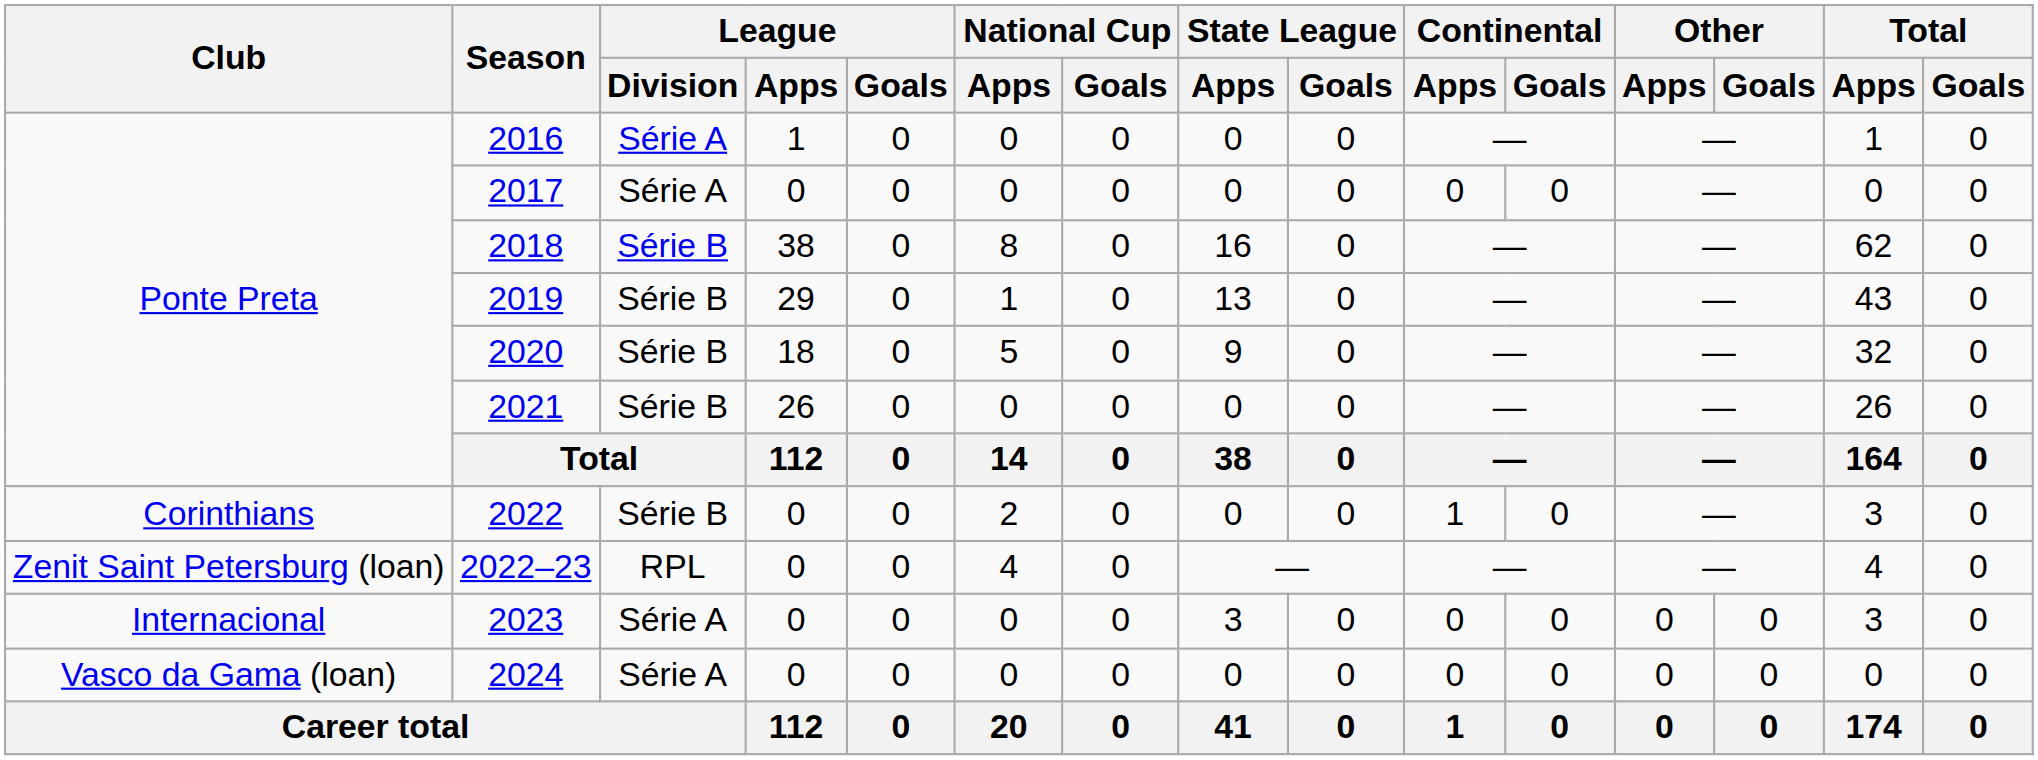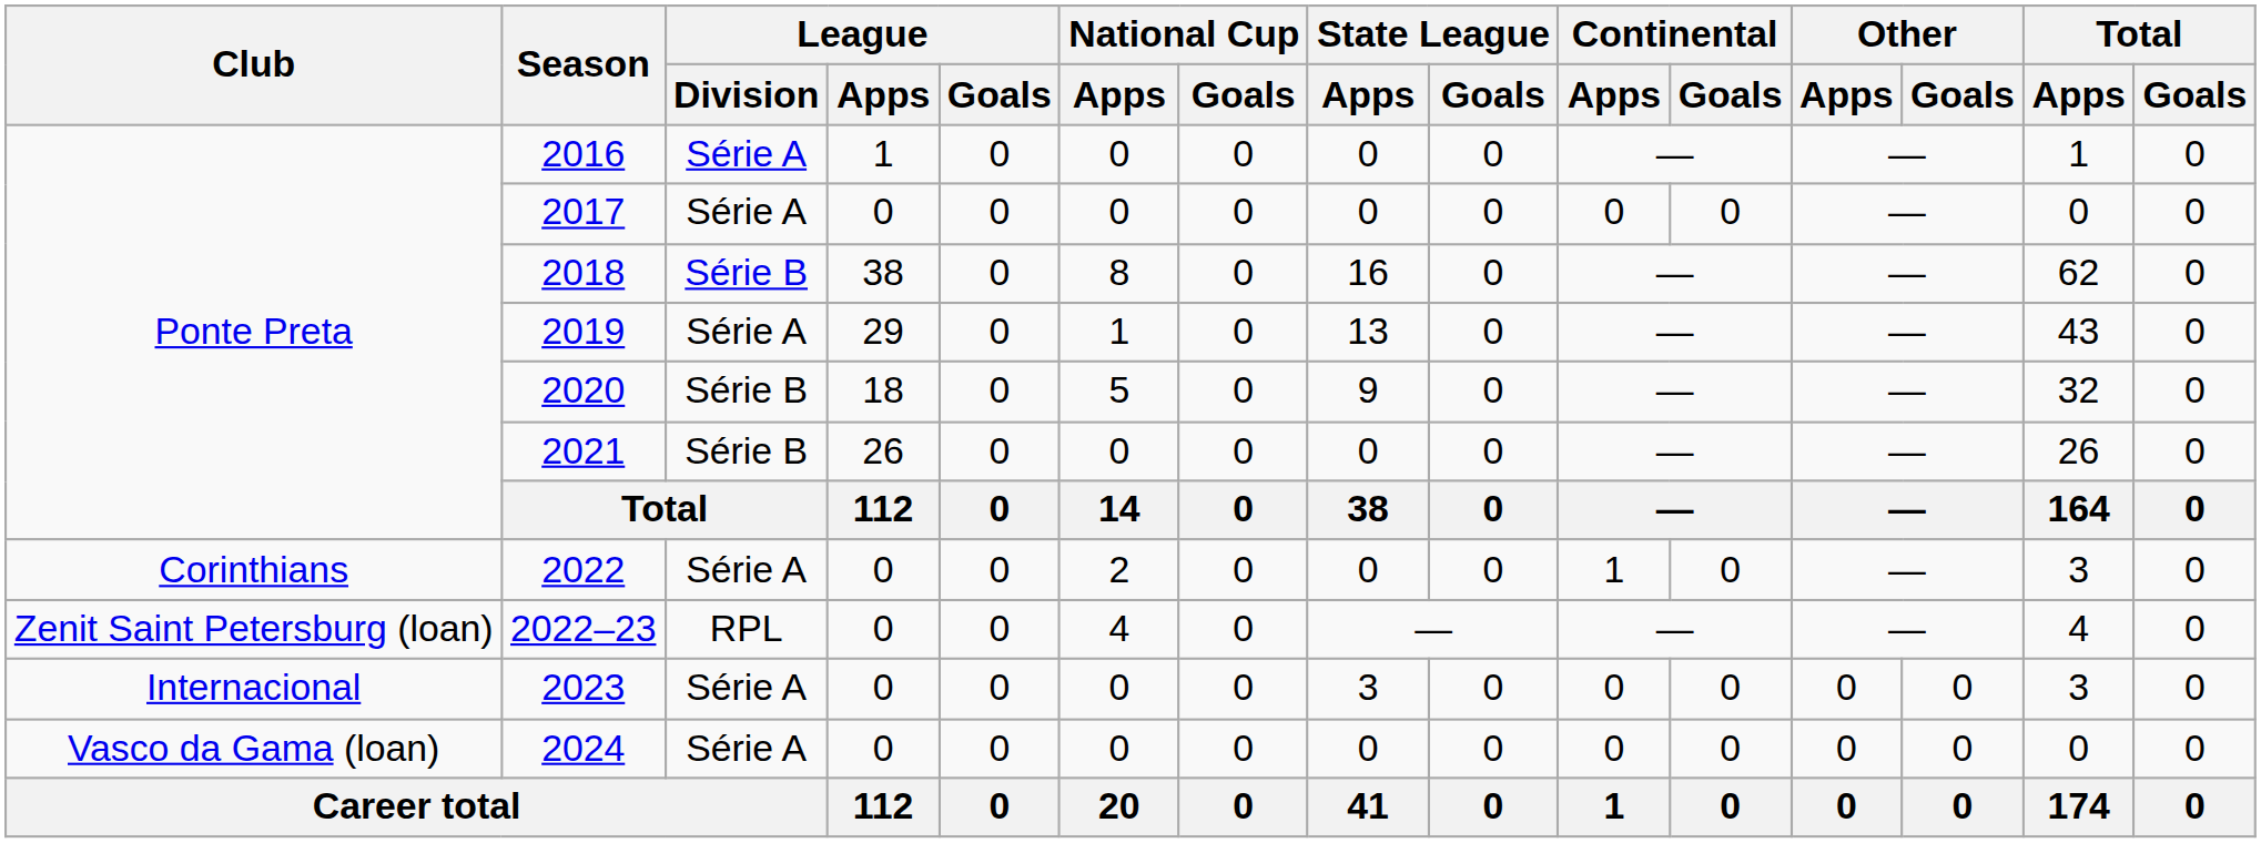2019 | League / Division: Série B -> Série A
2022 | League / Division: Série B -> Série A
